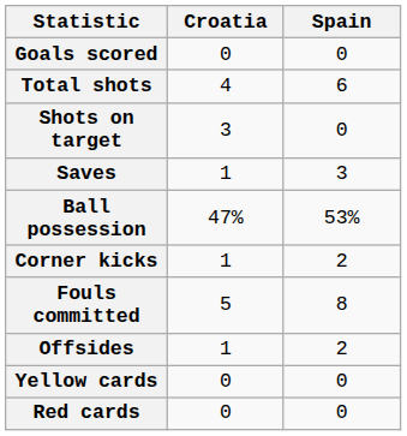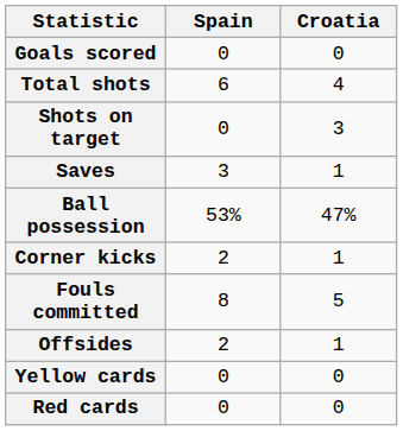columns swapped: Croatia <-> Spain
